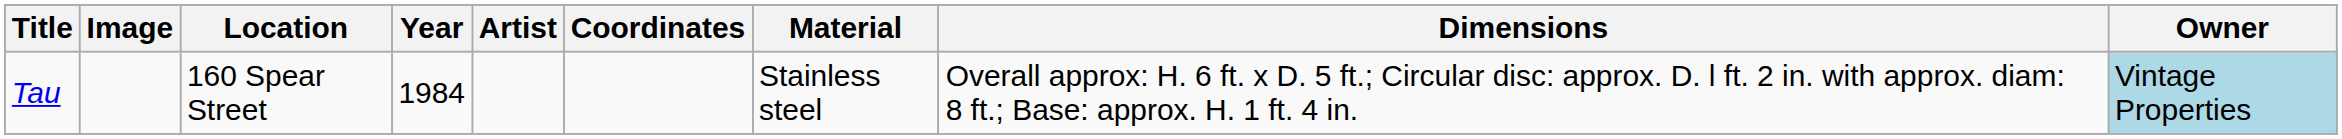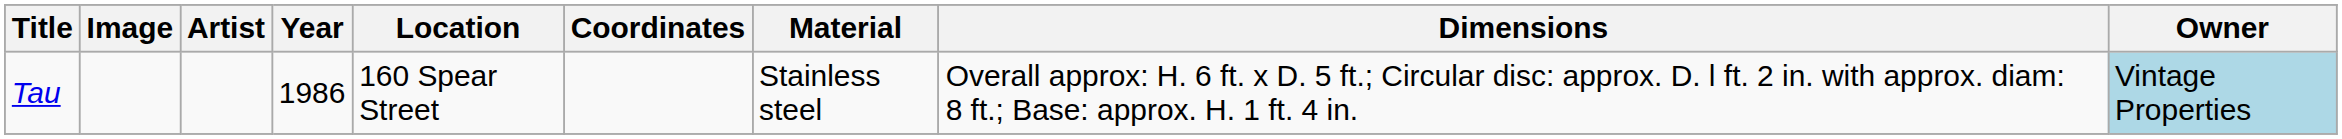columns swapped: Artist <-> Location
Tau | Year: 1984 -> 1986
